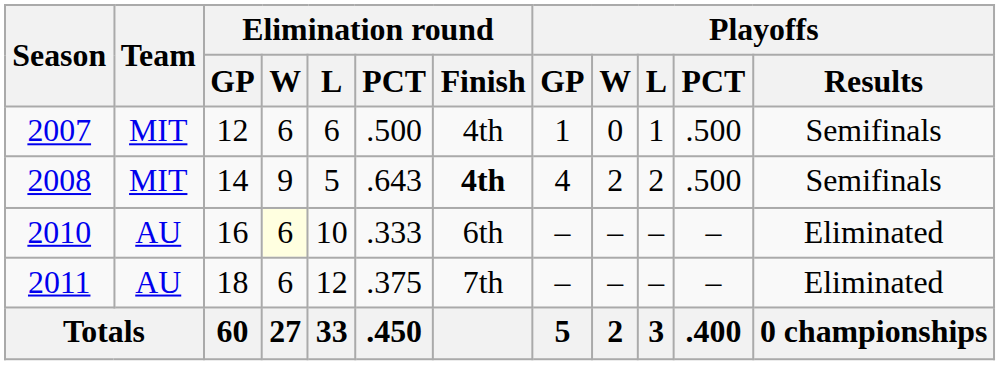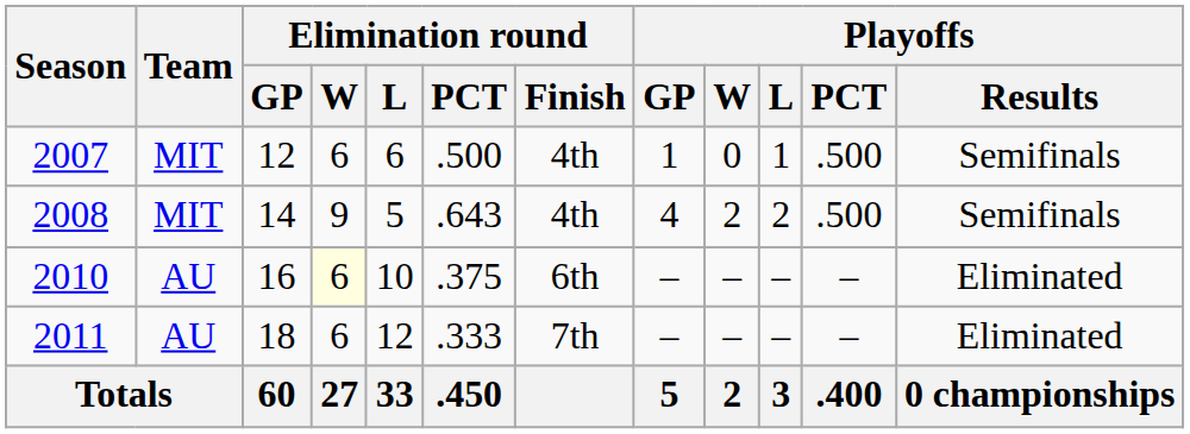2008 | Elimination round / Finish: bold -> normal
2010 | Elimination round / PCT: .333 -> .375
2011 | Elimination round / PCT: .375 -> .333
